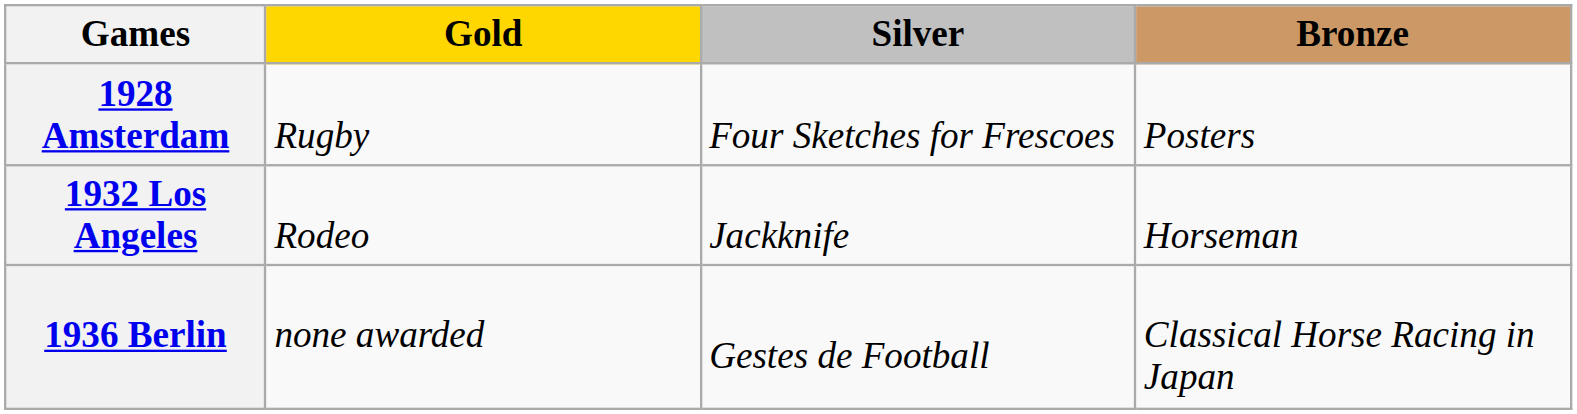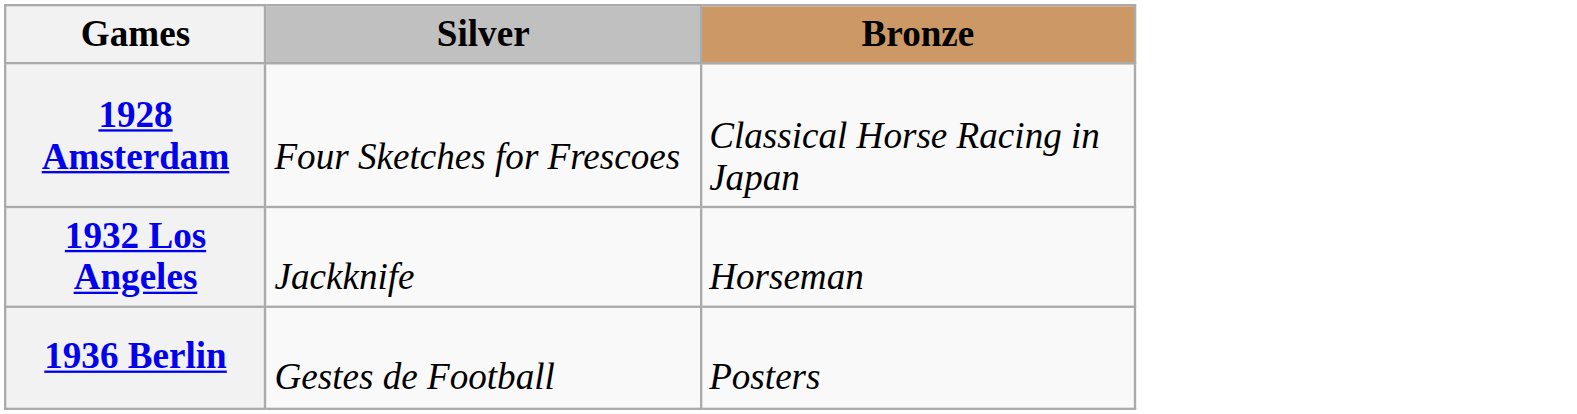- column: Gold | Rugby | Rodeo | none awarded
1928 Amsterdam | Bronze: Posters -> Classical Horse Racing in Japan
1936 Berlin | Bronze: Classical Horse Racing in Japan -> Posters
